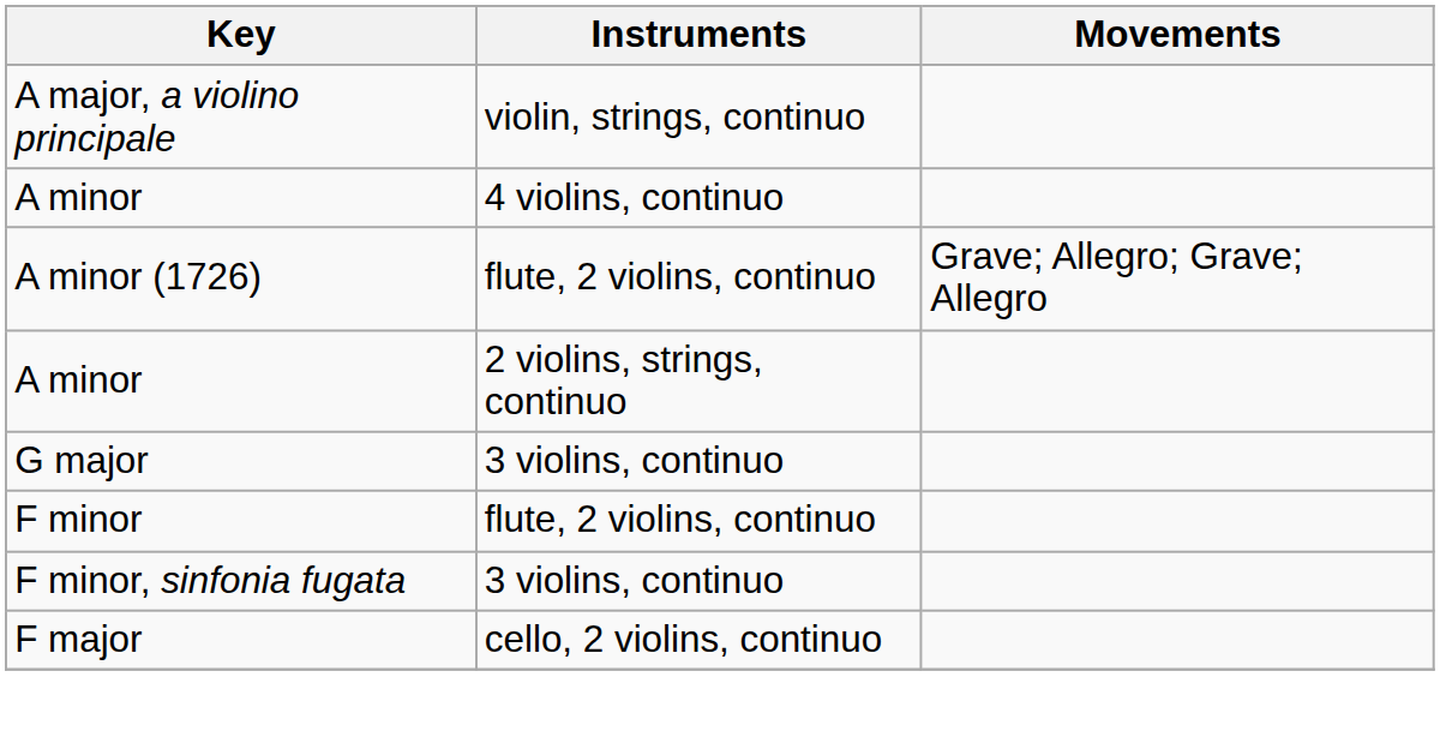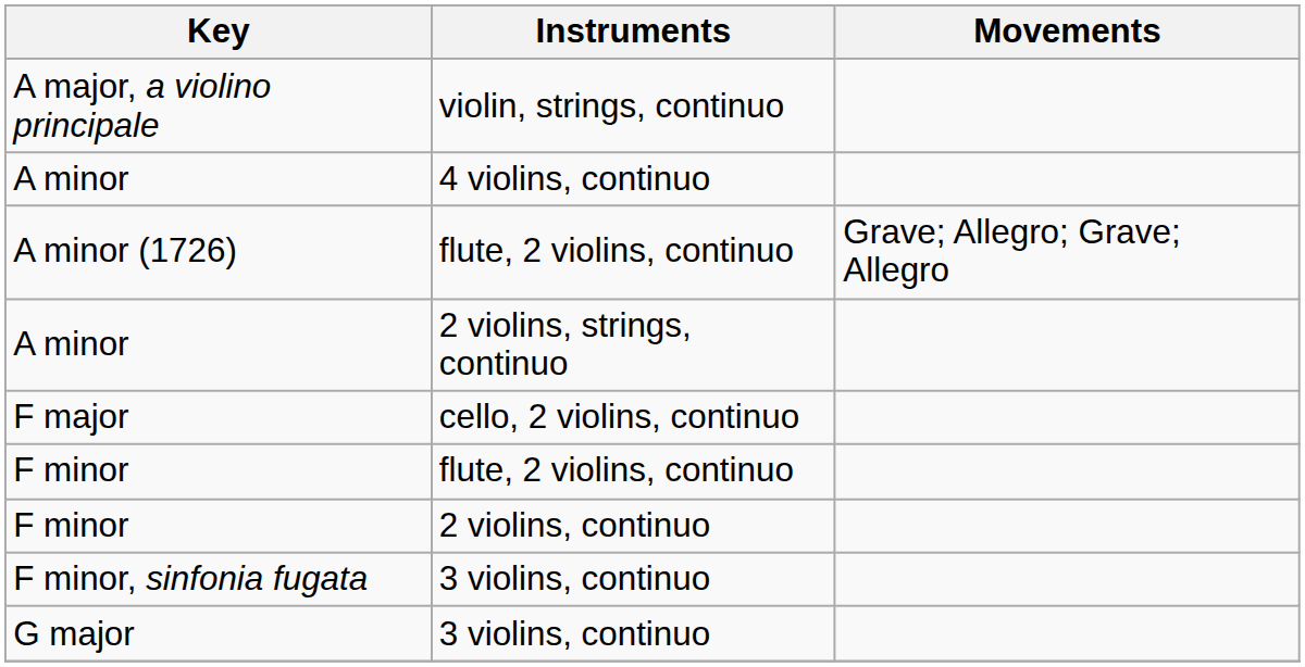rows swapped: F major <-> G major
+ row: F minor | 2 violins, continuo
